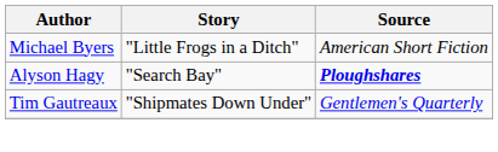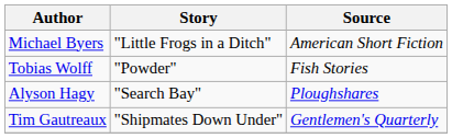+ row: Tobias Wolff | "Powder" | Fish Stories
Alyson Hagy | Source: bold -> normal
